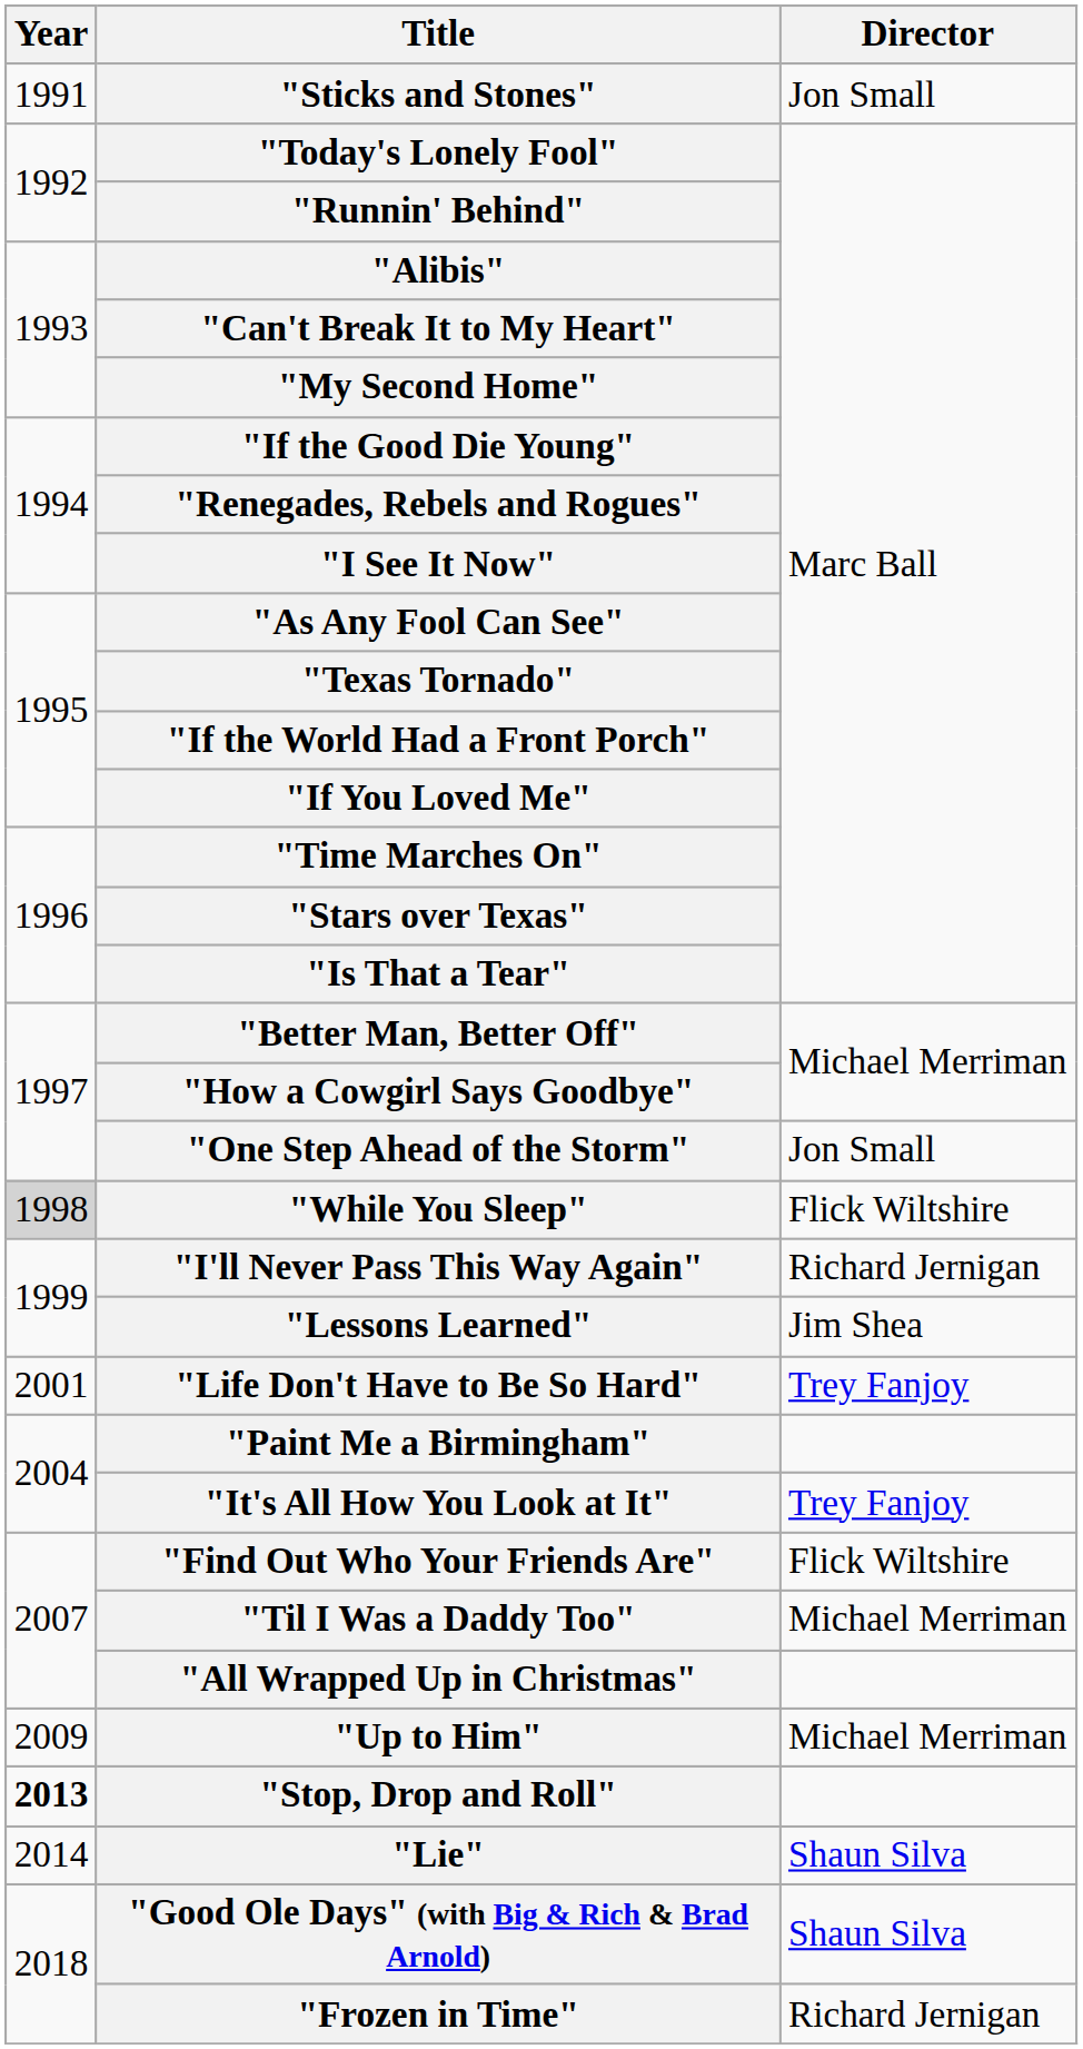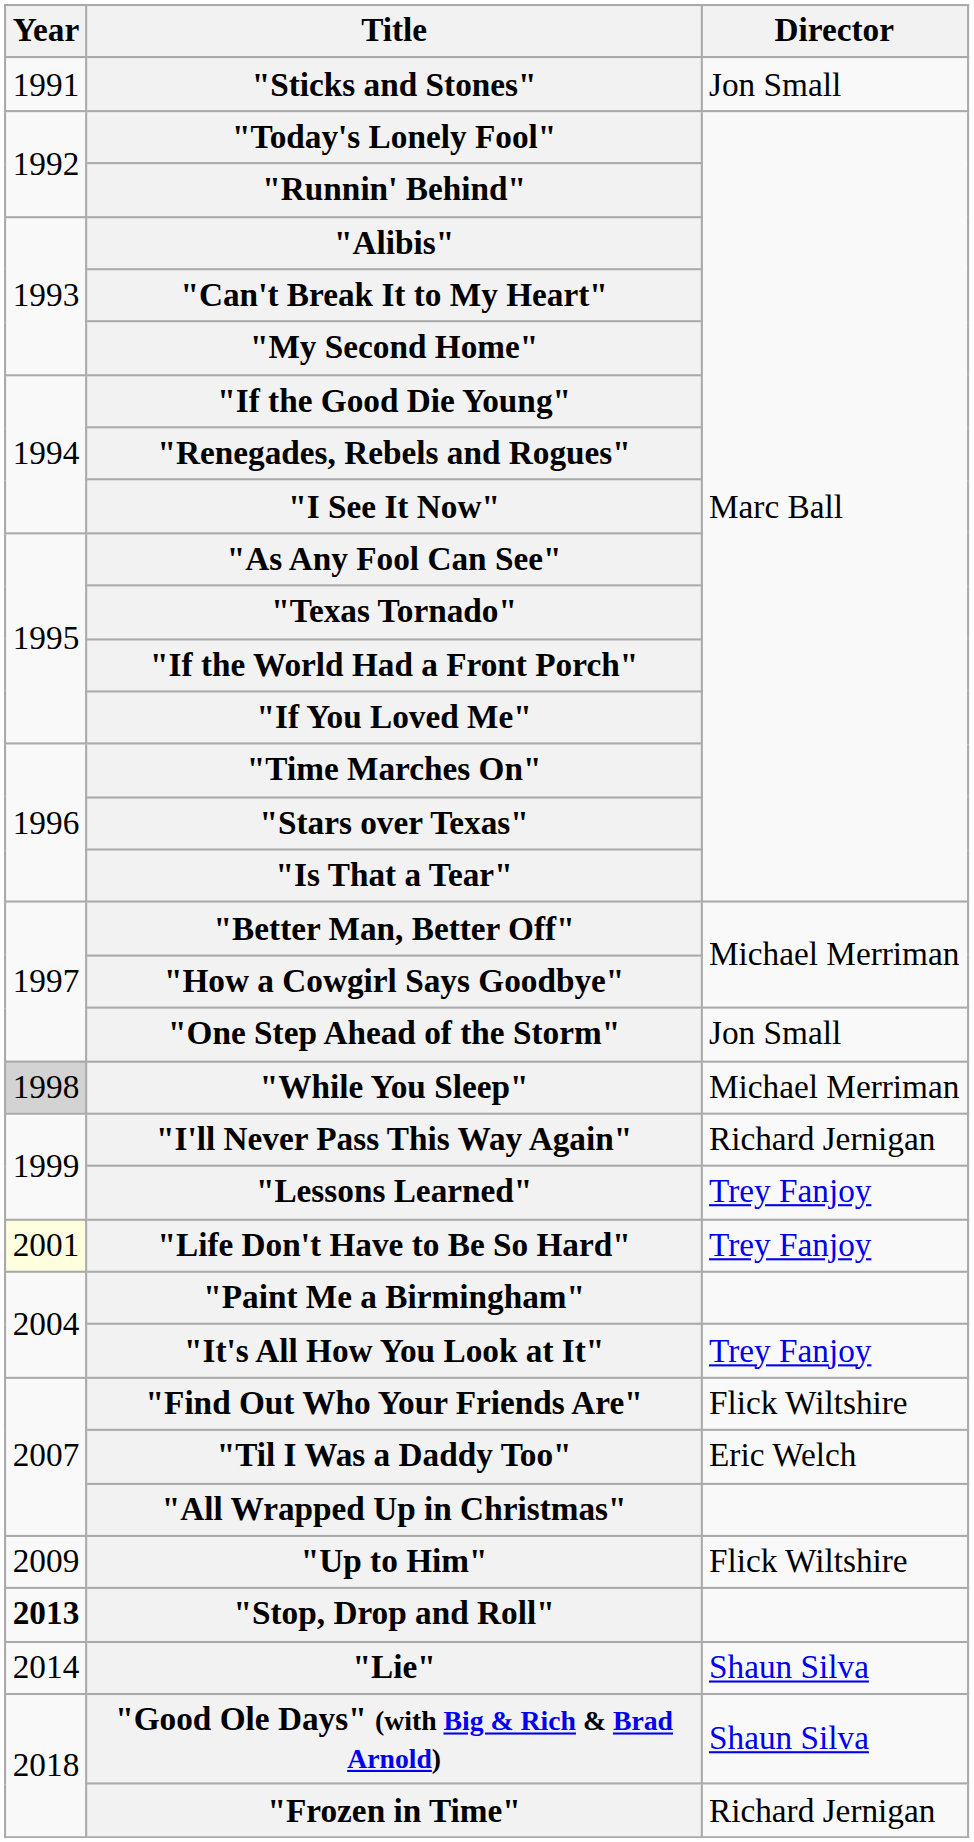"While You Sleep" | Director: Flick Wiltshire -> Michael Merriman
"Lessons Learned" | Director: Jim Shea -> Trey Fanjoy
"Life Don't Have to Be So Hard" | Year: no background -> lightyellow background
"Til I Was a Daddy Too" | Director: Michael Merriman -> Eric Welch
"Up to Him" | Director: Michael Merriman -> Flick Wiltshire
